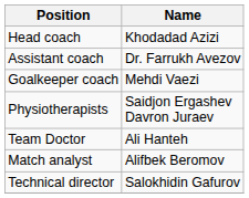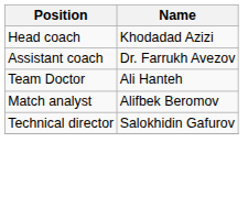- row: Goalkeeper coach | Mehdi Vaezi
- row: Physiotherapists | Saidjon Ergashev Davron Juraev
